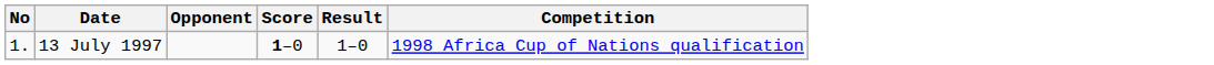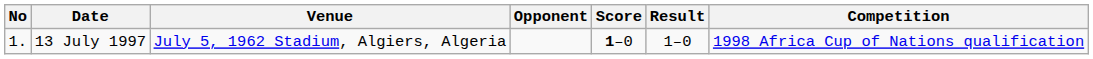+ column: Venue | July 5, 1962 Stadium, Algiers, Algeria
